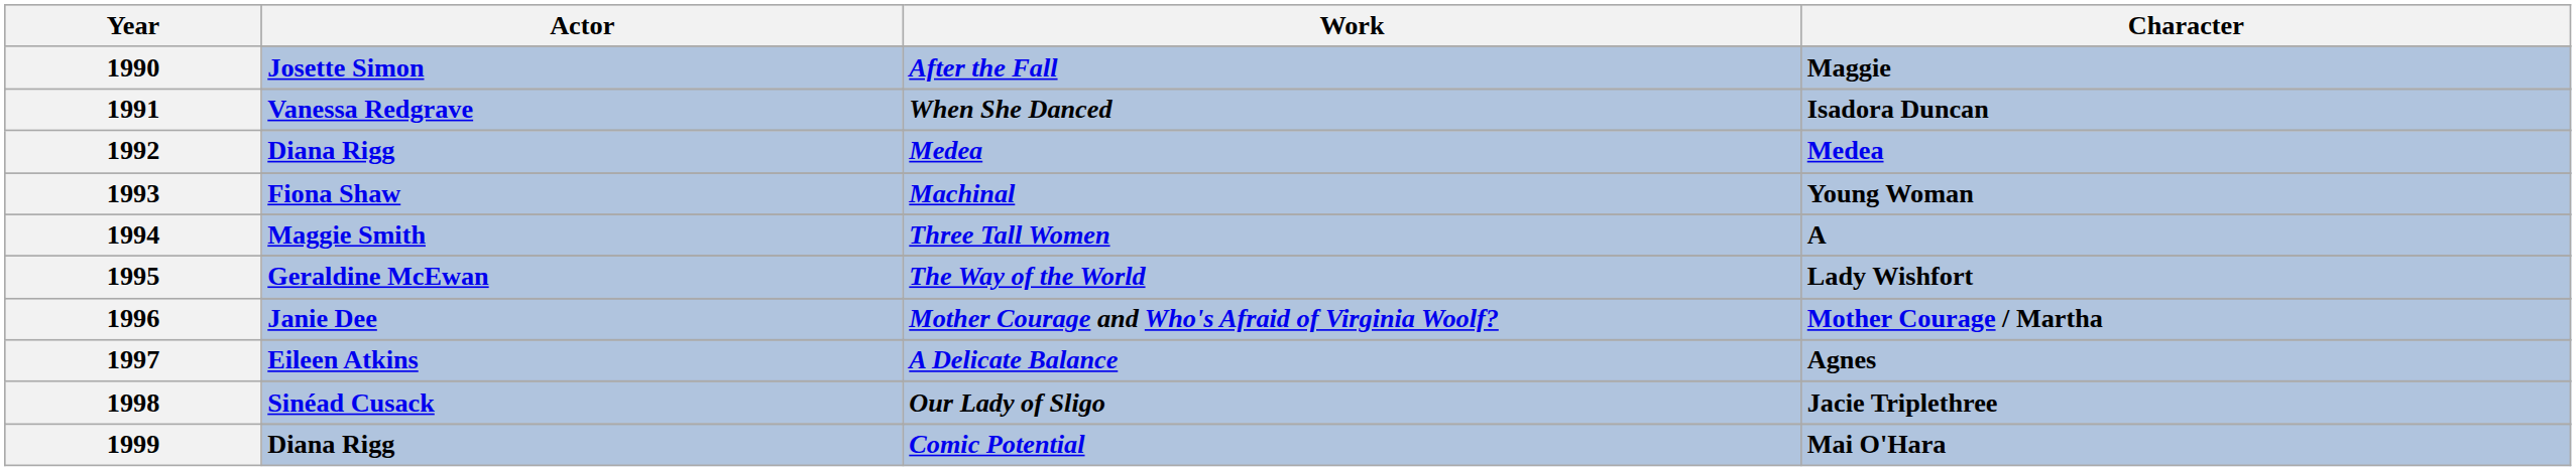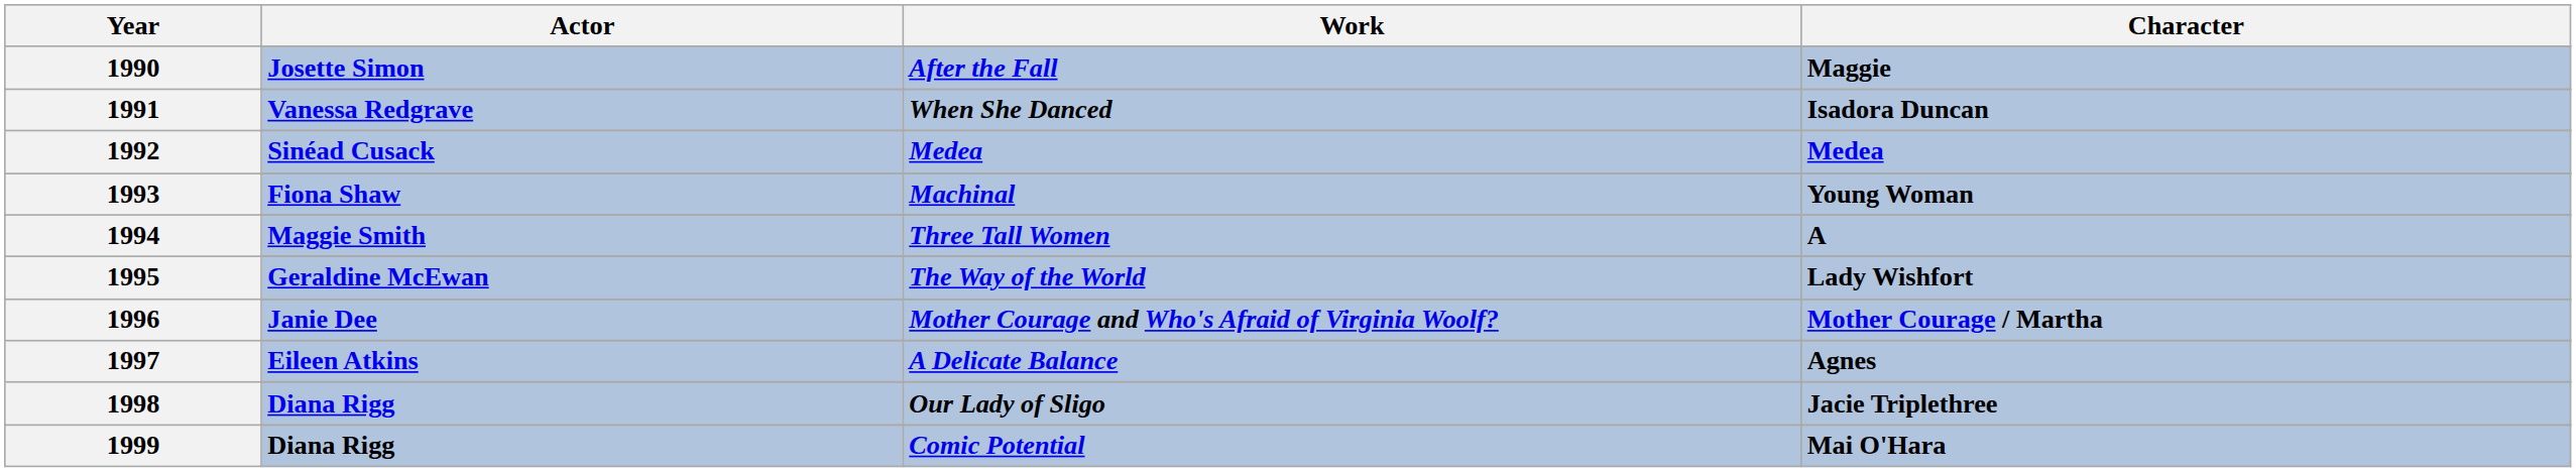1992 / Medea | Actor: Diana Rigg -> Sinéad Cusack
1998 / Our Lady of Sligo | Actor: Sinéad Cusack -> Diana Rigg
